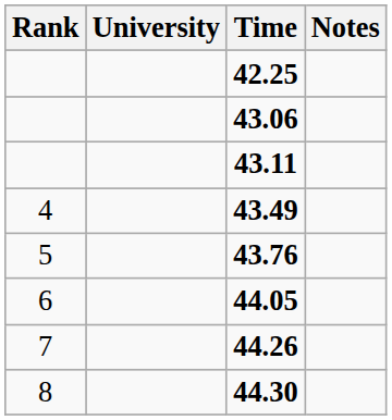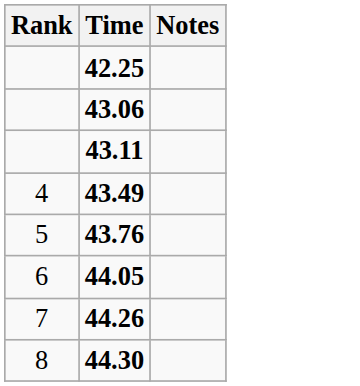- column: University
